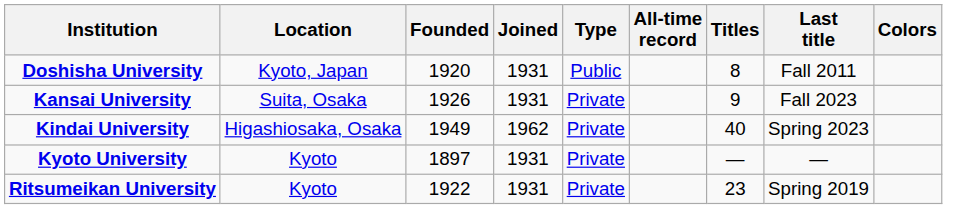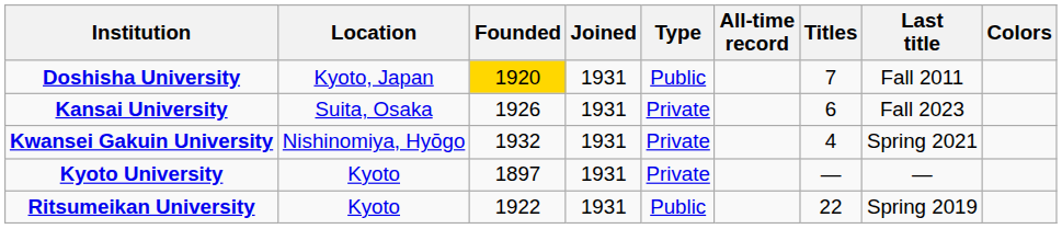Doshisha University | Founded: no background -> gold background
Doshisha University | Titles: 8 -> 7
Kansai University | Titles: 9 -> 6
- row: Kindai University | Higashiosaka, Osaka | 1949 | 1962 | Private | 40 | Spring 2023
+ row: Kwansei Gakuin University | Nishinomiya, Hyōgo | 1932 | 1931 | Private | 4 | Spring 2021
Ritsumeikan University | Type: Private -> Public
Ritsumeikan University | Titles: 23 -> 22
